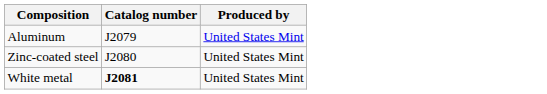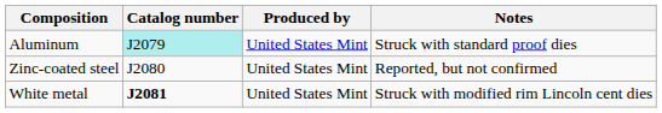+ column: Notes | Struck with standard proof dies | Reported, but not confirmed | Struck with modified rim Lincoln cent dies
Aluminum | Catalog number: no background -> paleturquoise background
